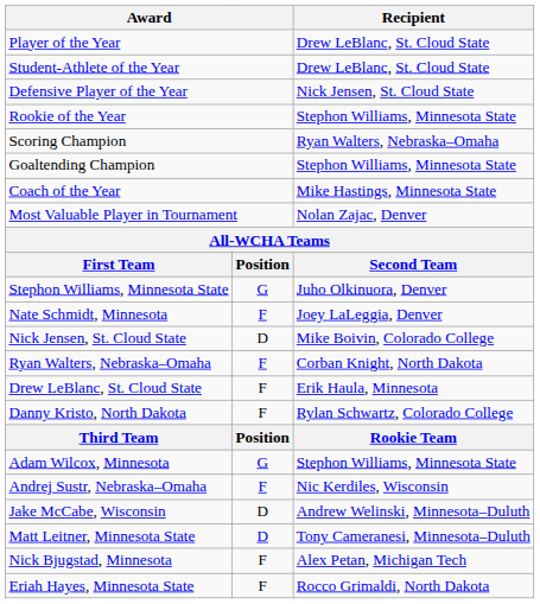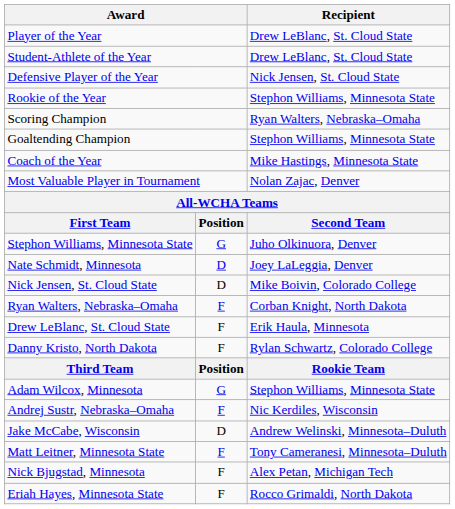Nate Schmidt, Minnesota | column 2: F -> D
Matt Leitner, Minnesota State | column 2: D -> F
